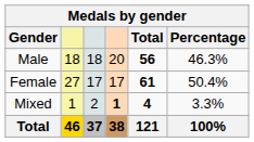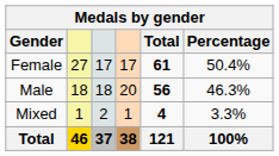rows swapped: Female <-> Male
Mixed | column 4: bold -> normal
